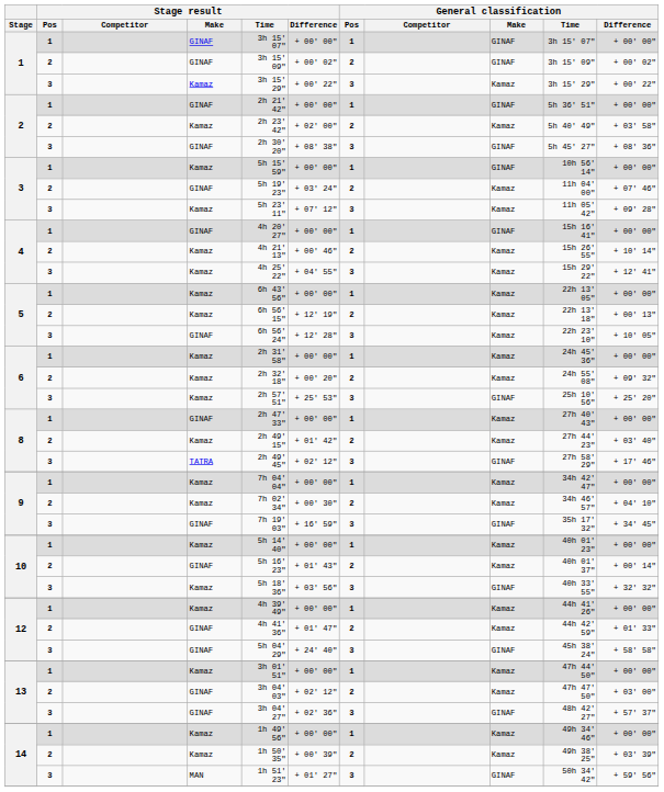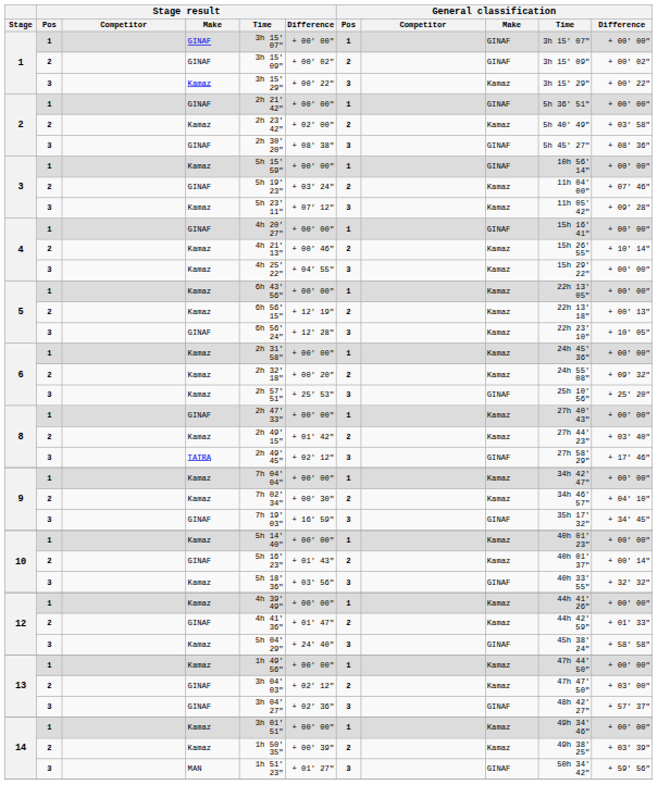4 / 3 | General classification / Difference: + 12' 41" -> + 00' 00"
12 / 3 | Stage result / Make: GINAF -> Kamaz
13 / 1 | Stage result / Time: 3h 01' 51" -> 1h 49' 56"
14 / 1 | Stage result / Time: 1h 49' 56" -> 3h 01' 51"
